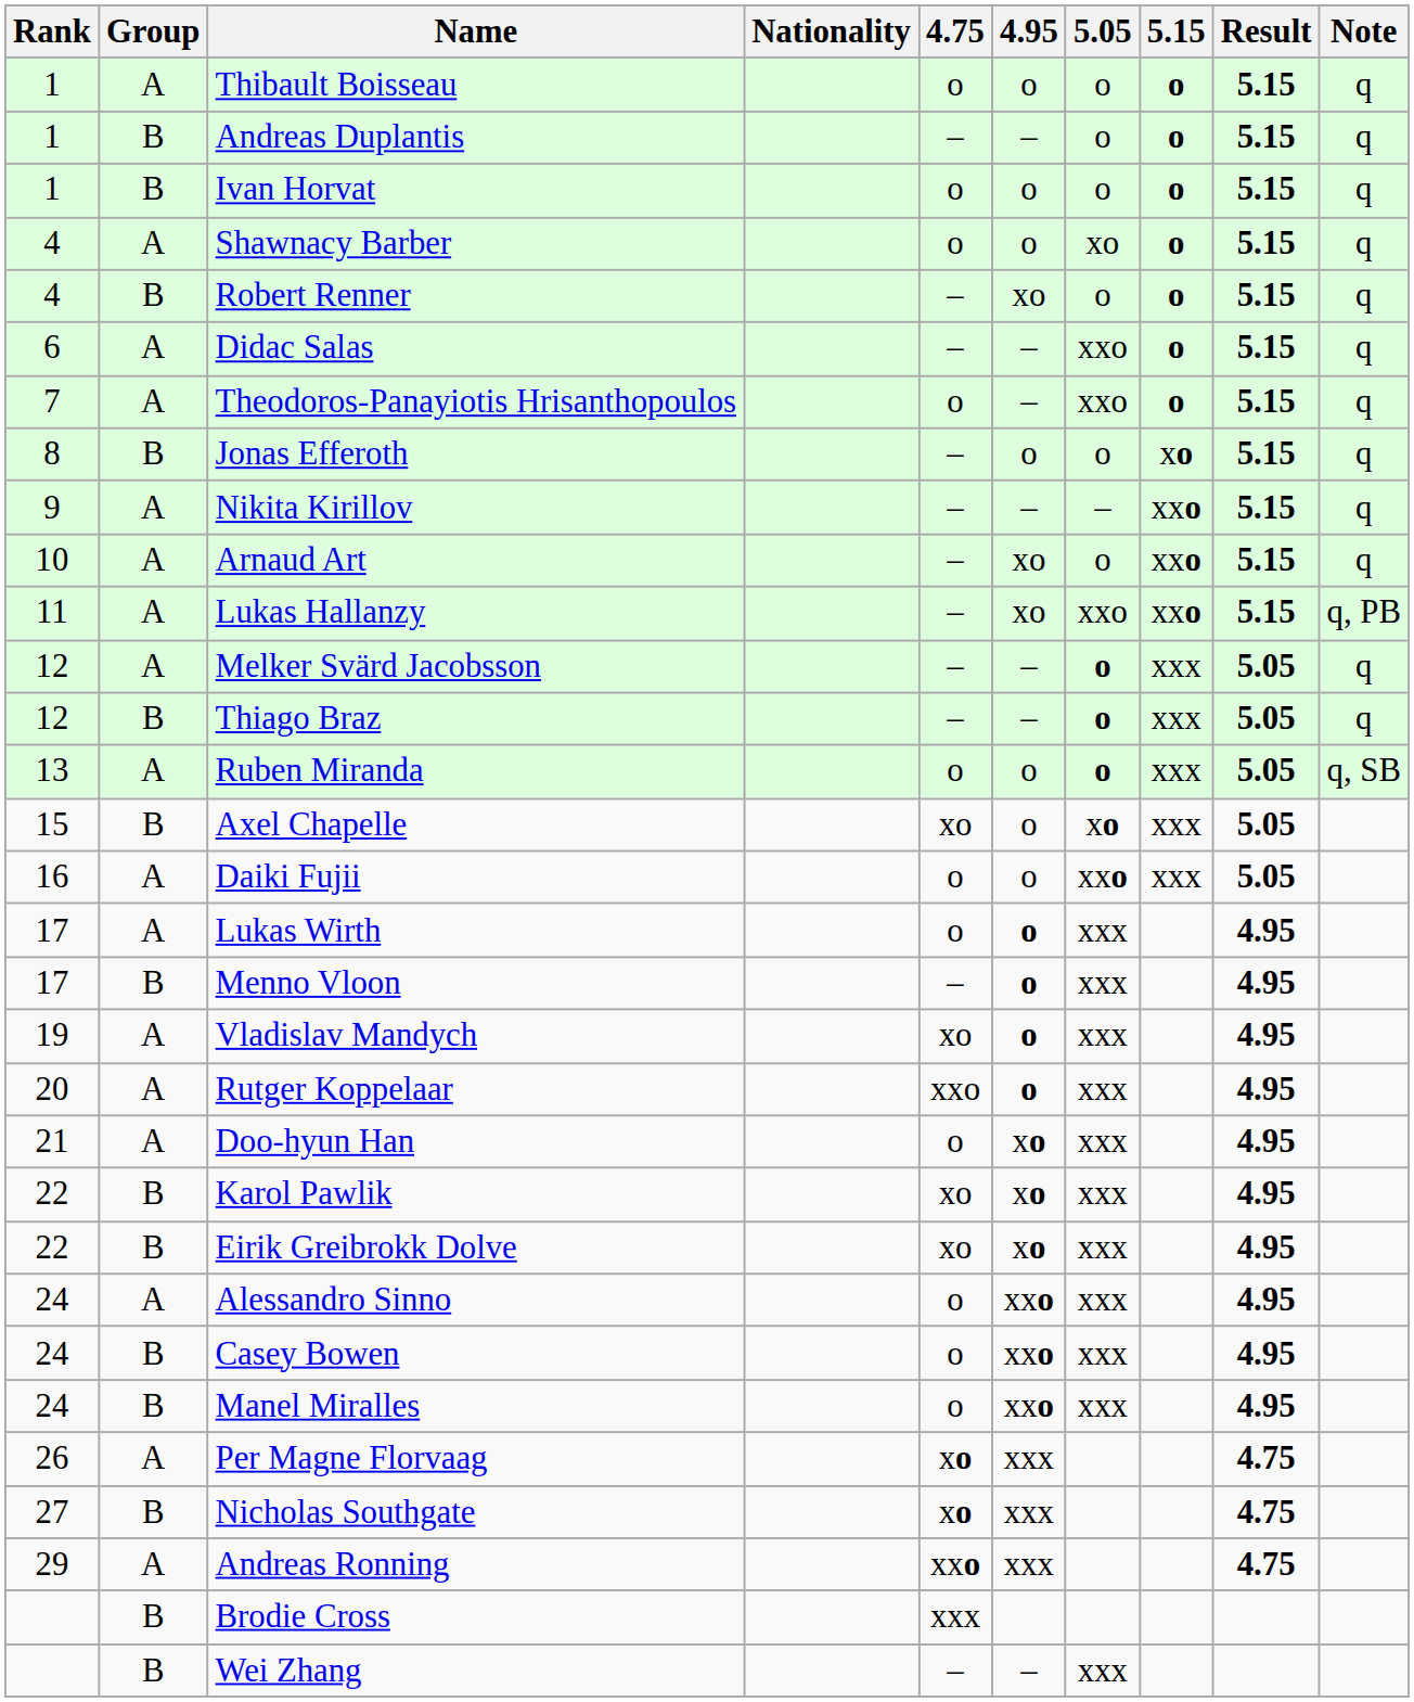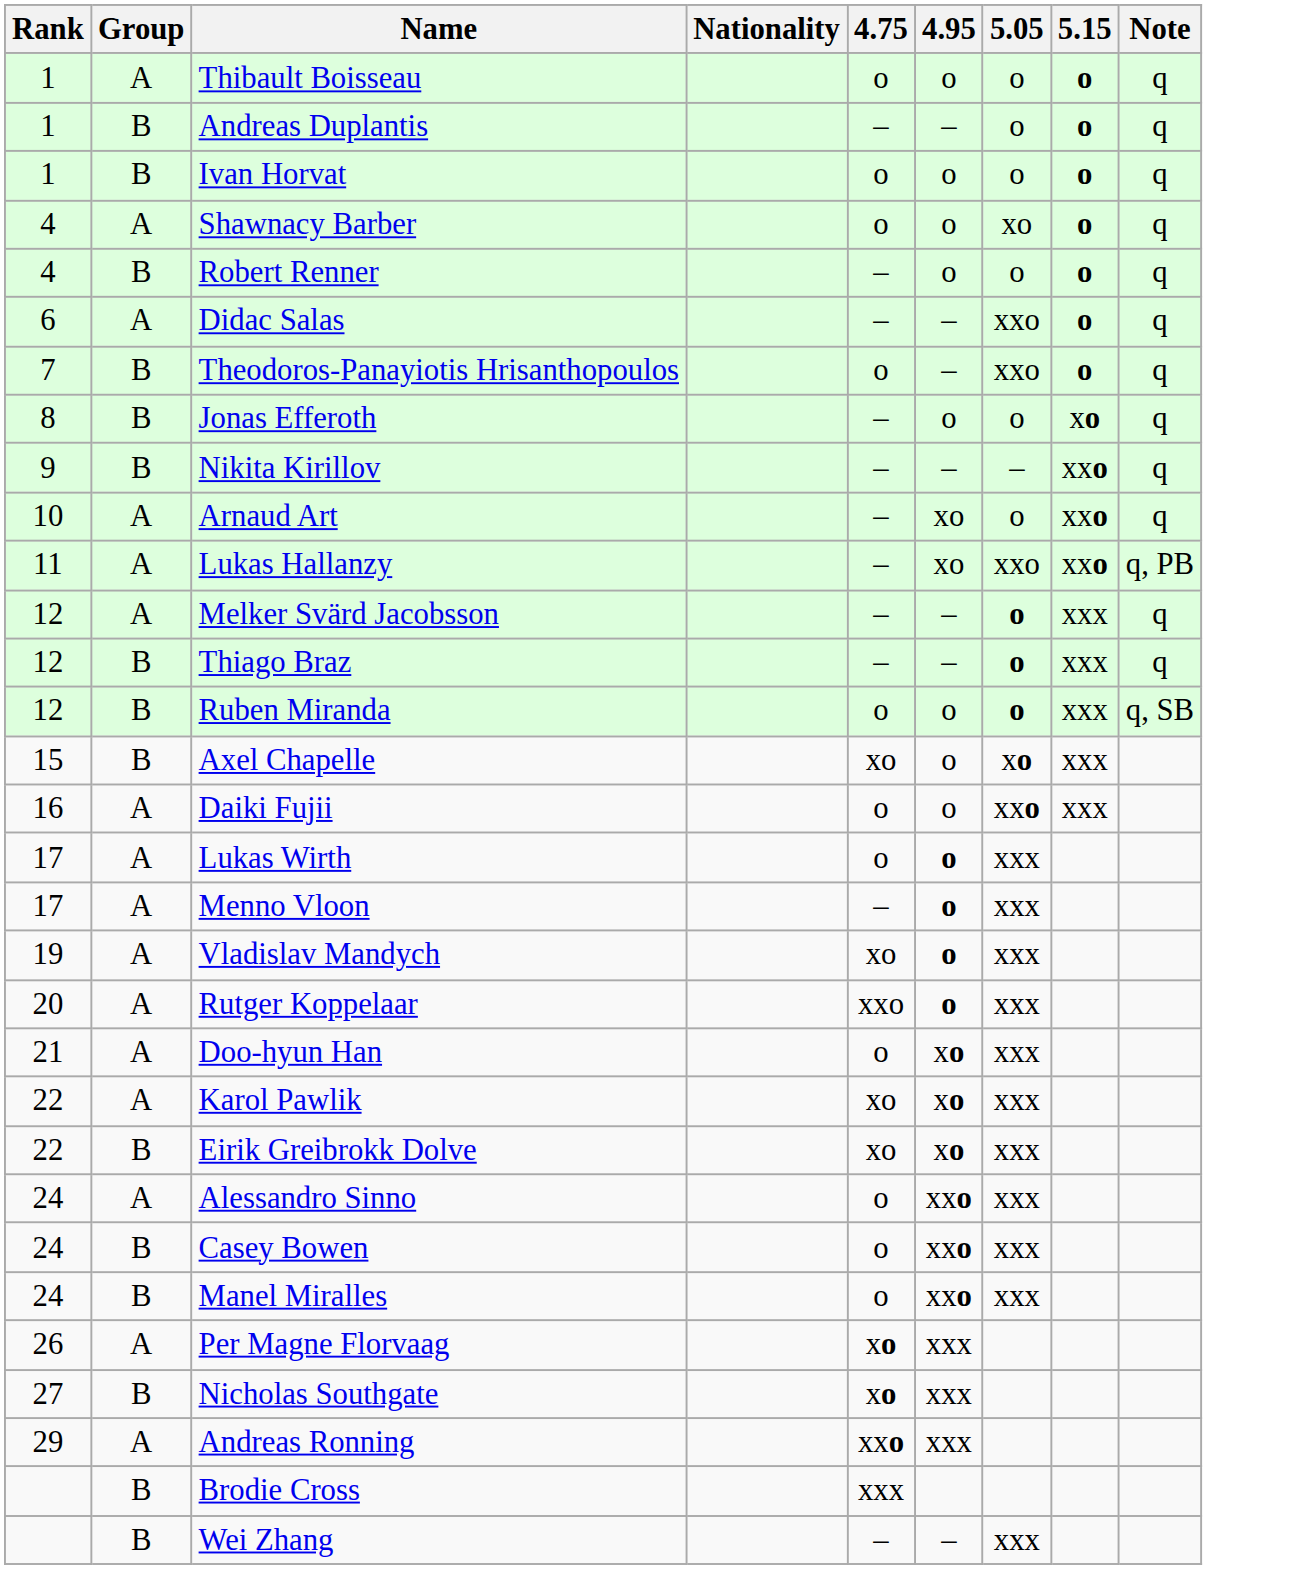- column: Result | 5.15 | 5.15 | 5.15 | 5.15 | 5.15 | 5.15 | 5.15 | 5.15 | 5.15 | 5.15 | 5.15 | 5.05 | 5.05 | 5.05 | 5.05 | 5.05 | 4.95 | 4.95 | 4.95 | 4.95 | 4.95 | 4.95 | 4.95 | 4.95 | 4.95 | 4.95 | 4.75 | 4.75 | 4.75
Robert Renner | 4.95: xo -> o
Theodoros-Panayiotis Hrisanthopoulos | Group: A -> B
Nikita Kirillov | Group: A -> B
Ruben Miranda | Rank: 13 -> 12
Ruben Miranda | Group: A -> B
Menno Vloon | Group: B -> A
Karol Pawlik | Group: B -> A
